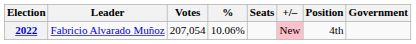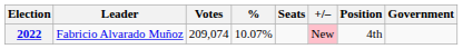2022 | Votes: 207,054 -> 209,074
2022 | %: 10.06% -> 10.07%
